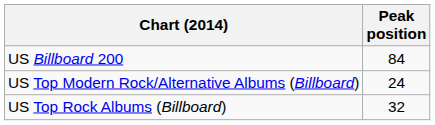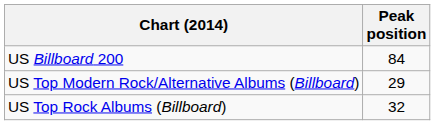US Top Modern Rock/Alternative Albums (Billboard) | Peak position: 24 -> 29
